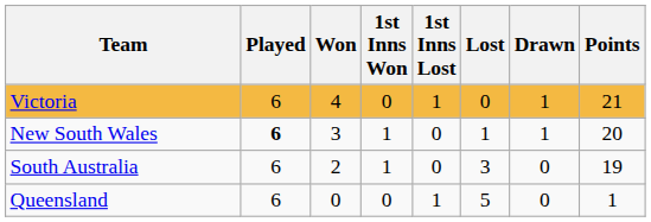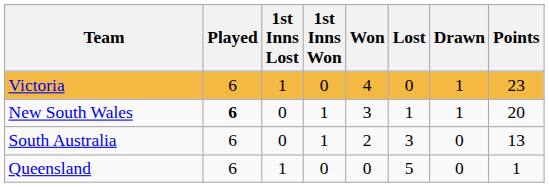columns swapped: Won <-> 1st Inns Lost
Victoria | Points: 21 -> 23
South Australia | Points: 19 -> 13
